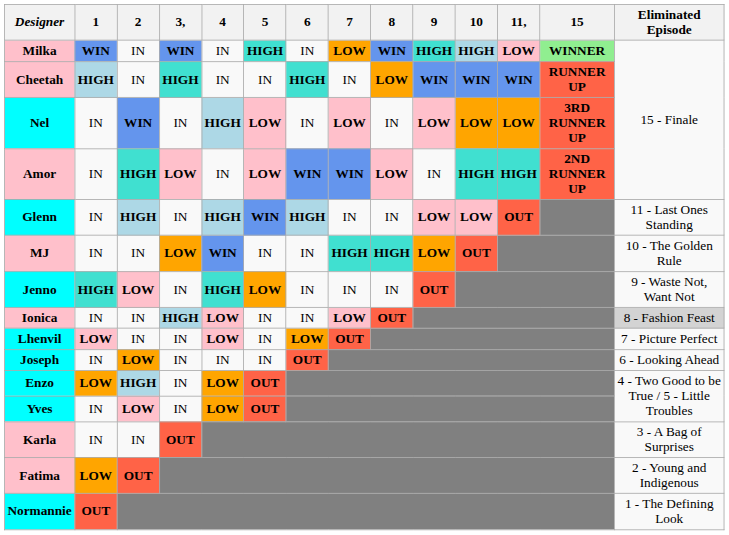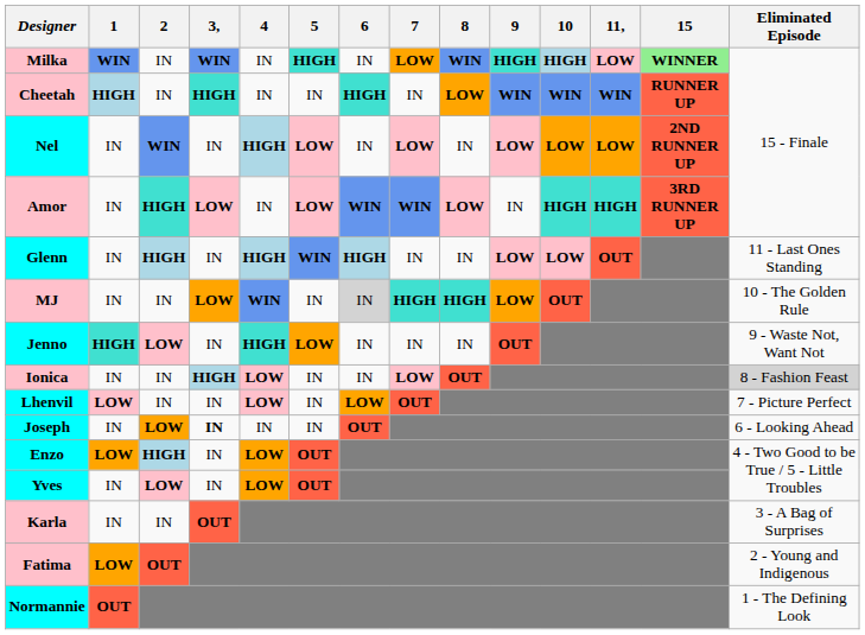Nel | 15: 3RD RUNNER UP -> 2ND RUNNER UP
Amor | 15: 2ND RUNNER UP -> 3RD RUNNER UP
MJ | 6: no background -> lightgrey background
Joseph | 3,: normal -> bold
